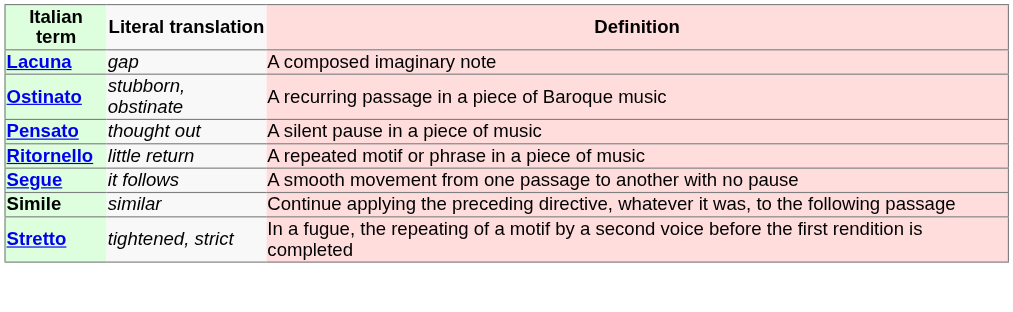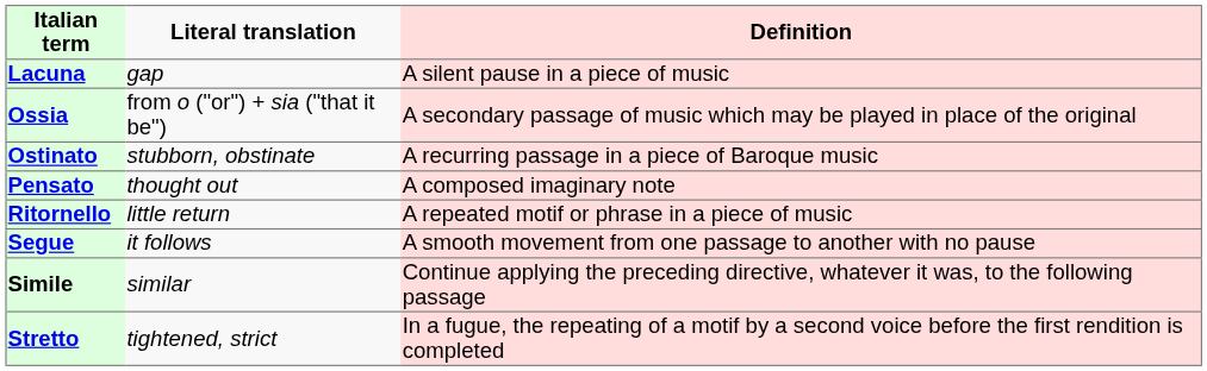Lacuna | Definition: A composed imaginary note -> A silent pause in a piece of music
+ row: Ossia | from o ("or") + sia ("that it be") | A secondary passage of music which may be played in place of the original
Pensato | Definition: A silent pause in a piece of music -> A composed imaginary note
